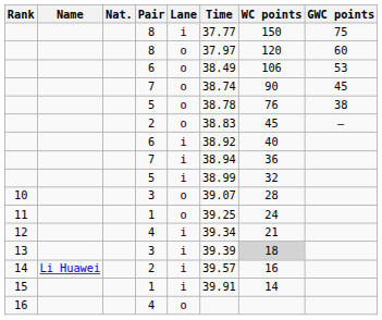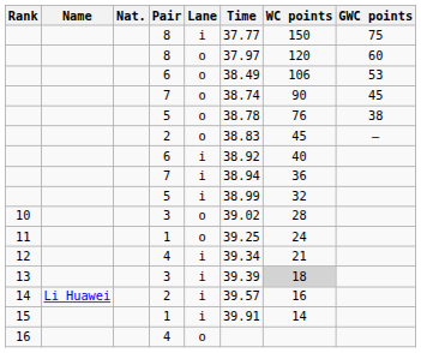10 | Time: 39.07 -> 39.02
